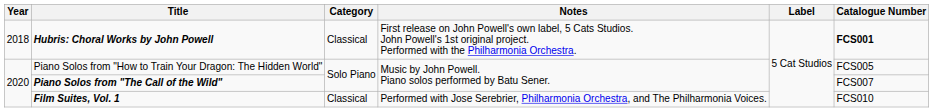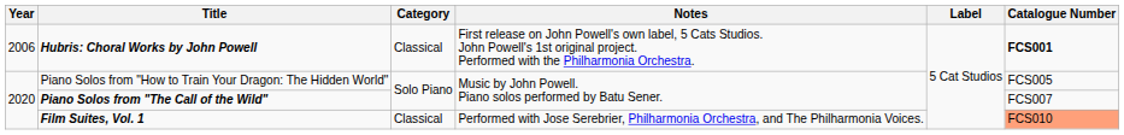Hubris: Choral Works by John Powell | Year: 2018 -> 2006
Film Suites, Vol. 1 | Catalogue Number: no background -> lightsalmon background
